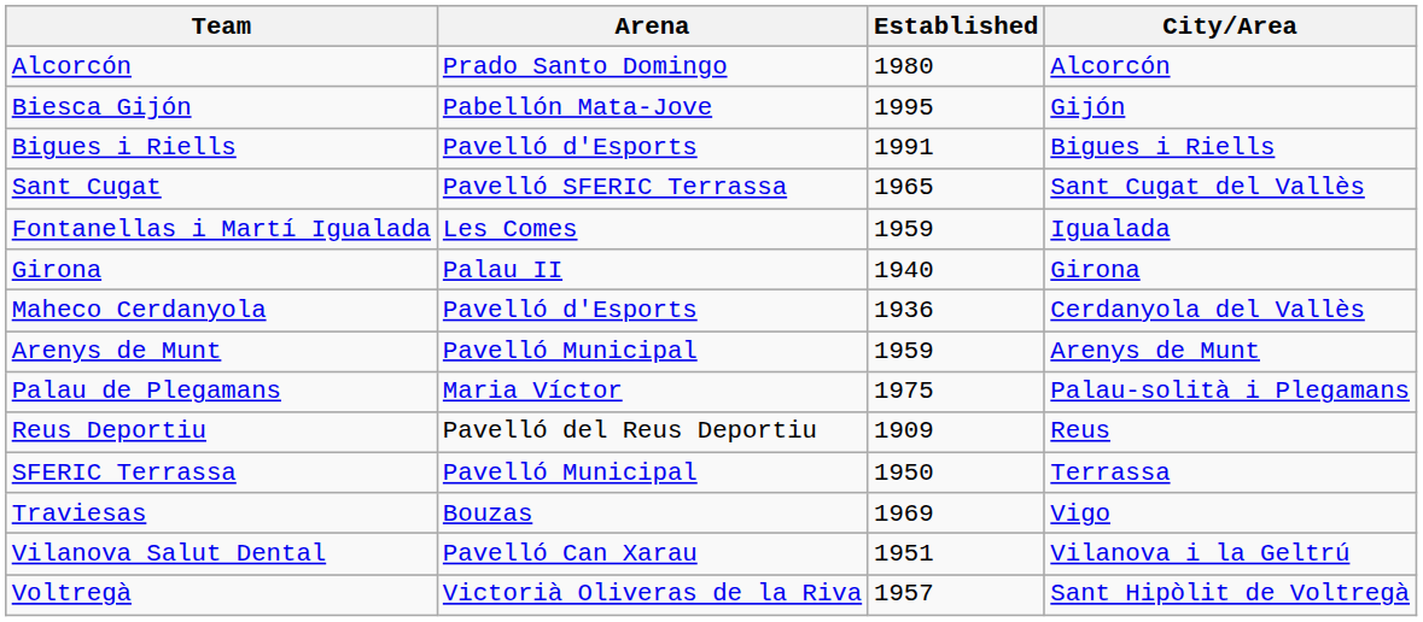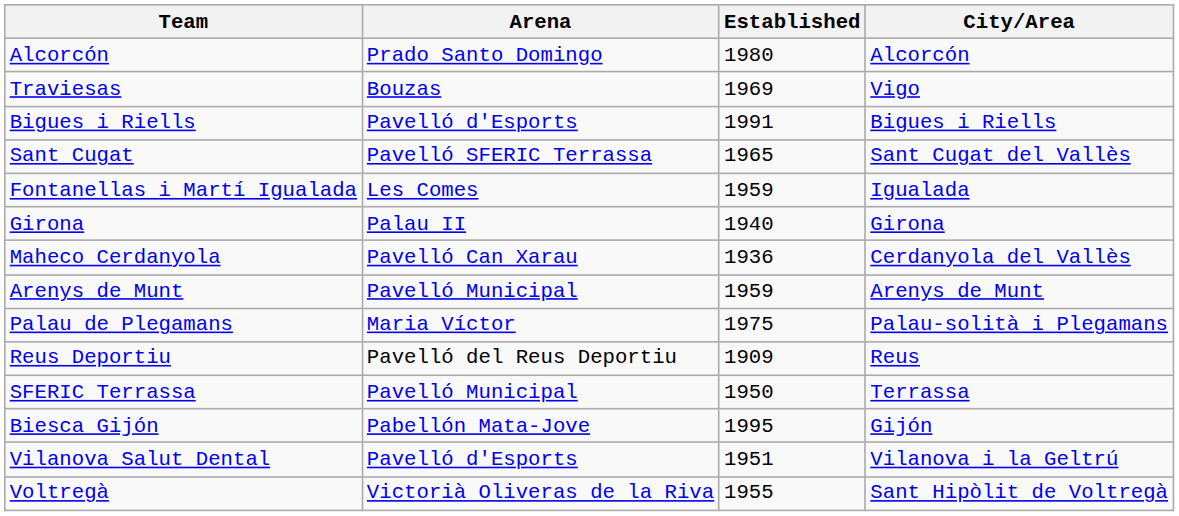rows swapped: Biesca Gijón <-> Traviesas
Maheco Cerdanyola | Arena: Pavelló d'Esports -> Pavelló Can Xarau
Vilanova Salut Dental | Arena: Pavelló Can Xarau -> Pavelló d'Esports
Voltregà | Established: 1957 -> 1955
